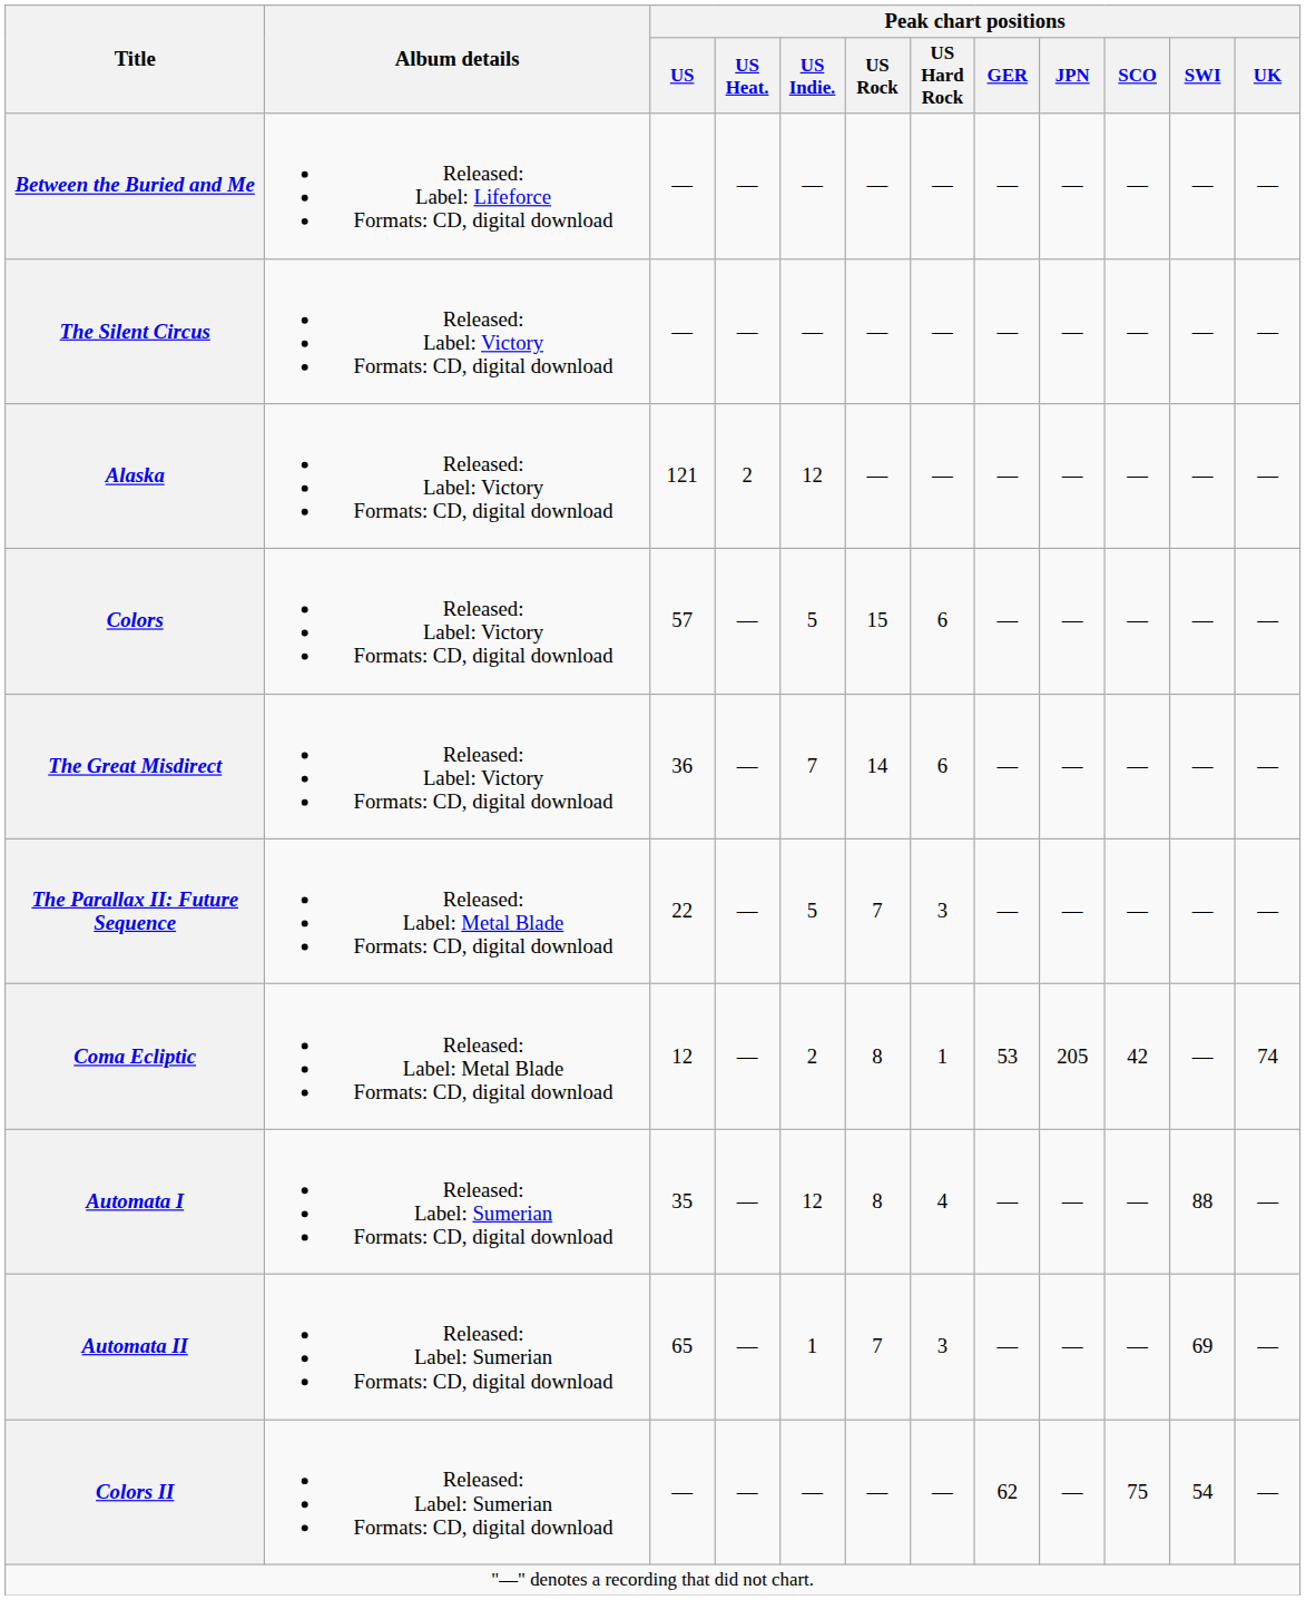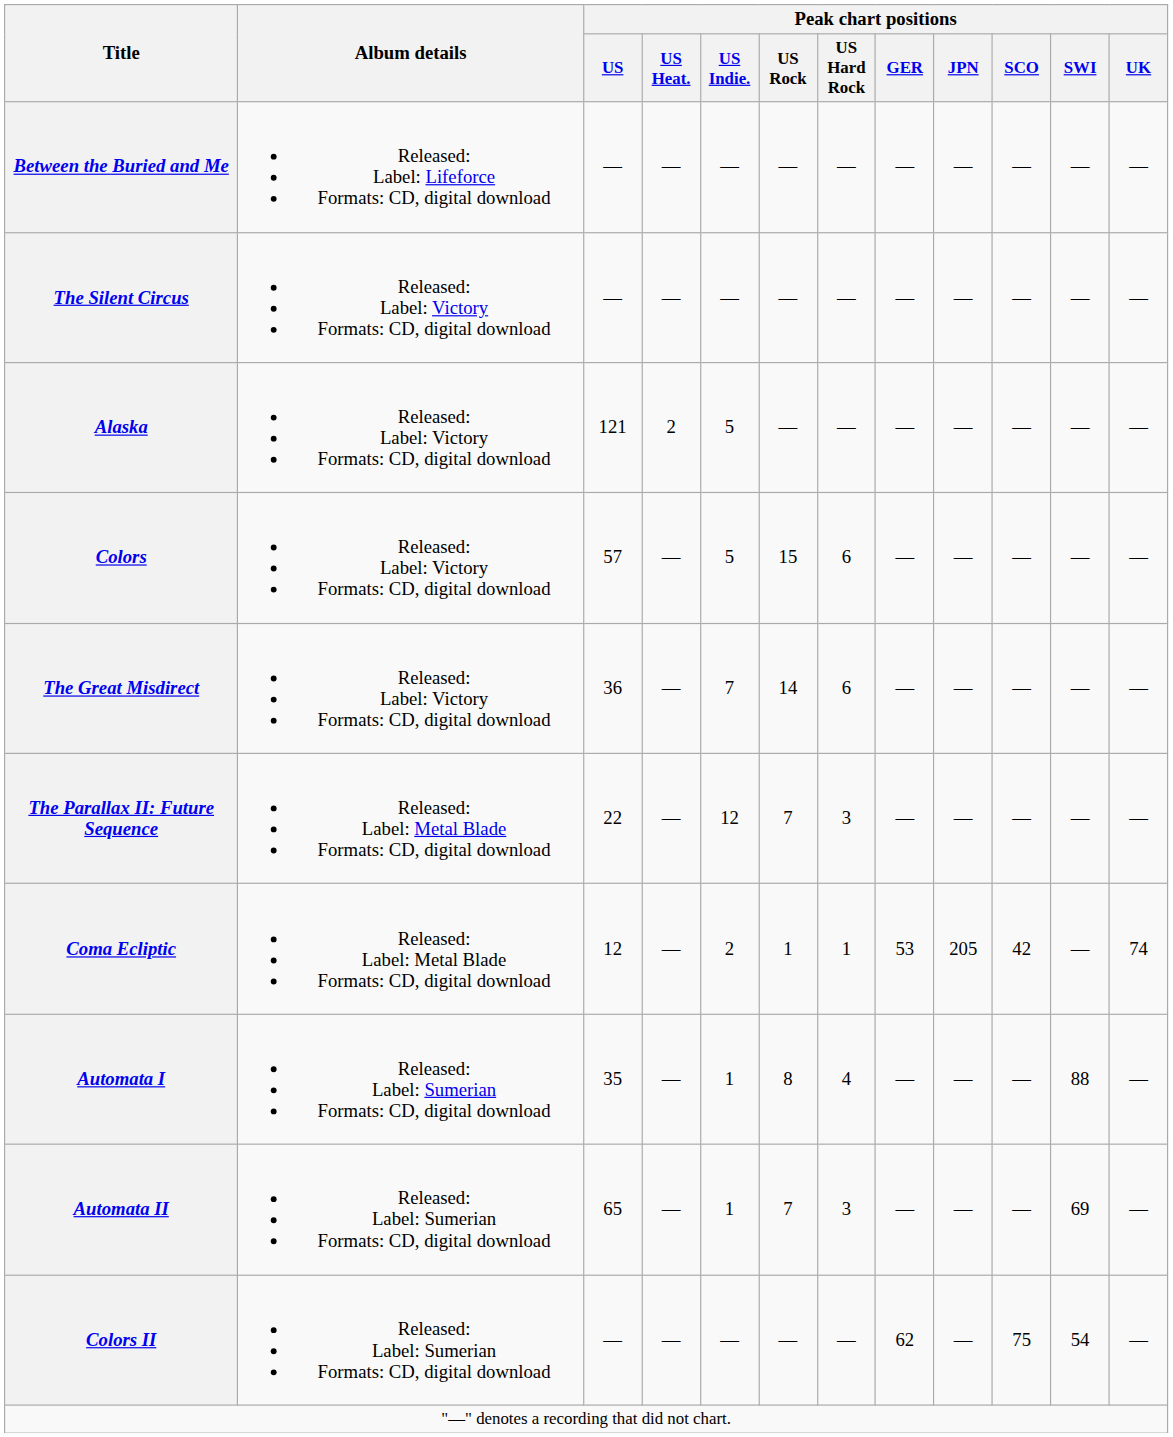Alaska | Peak chart positions / US Indie.: 12 -> 5
The Parallax II: Future Sequence | Peak chart positions / US Indie.: 5 -> 12
Coma Ecliptic | Peak chart positions / US Rock: 8 -> 1
Automata I | Peak chart positions / US Indie.: 12 -> 1
